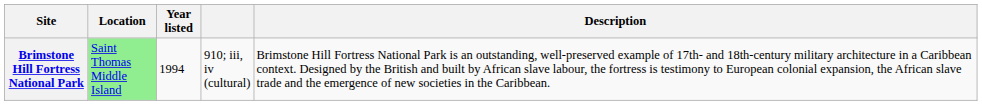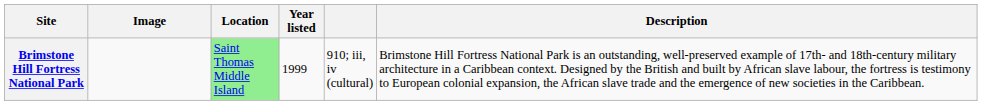+ column: Image
Brimstone Hill Fortress National Park | Year listed: 1994 -> 1999
